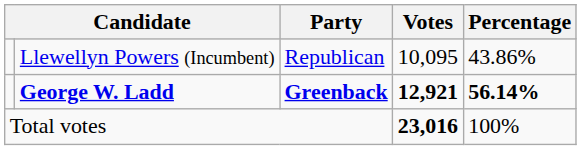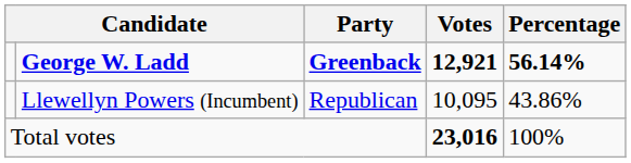rows swapped: George W. Ladd <-> Llewellyn Powers (Incumbent)
